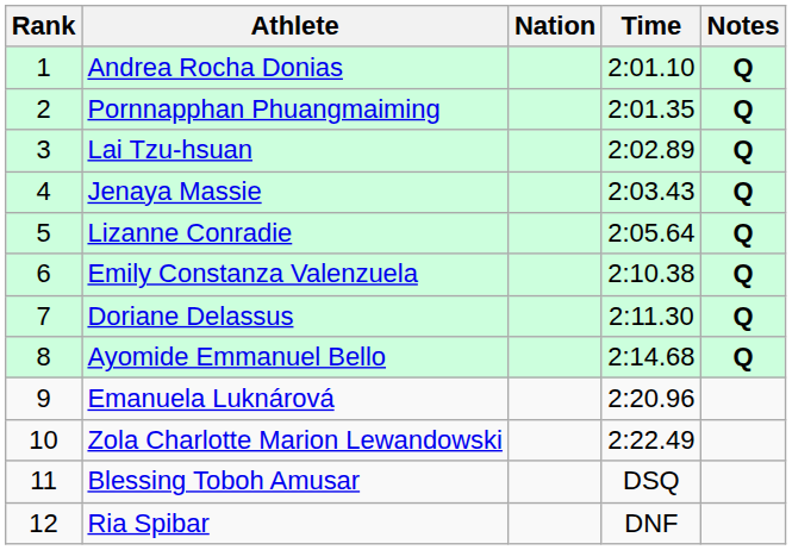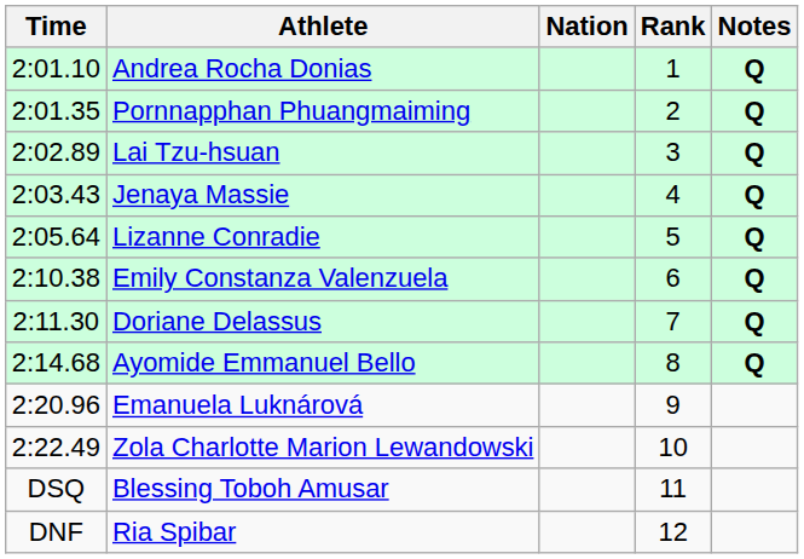columns swapped: Rank <-> Time
